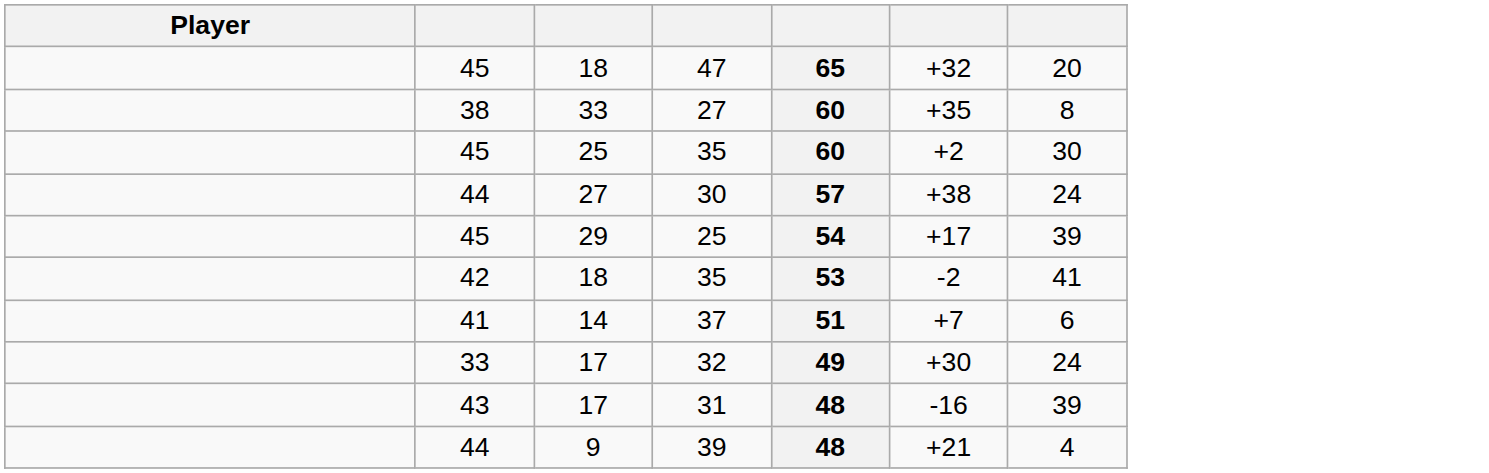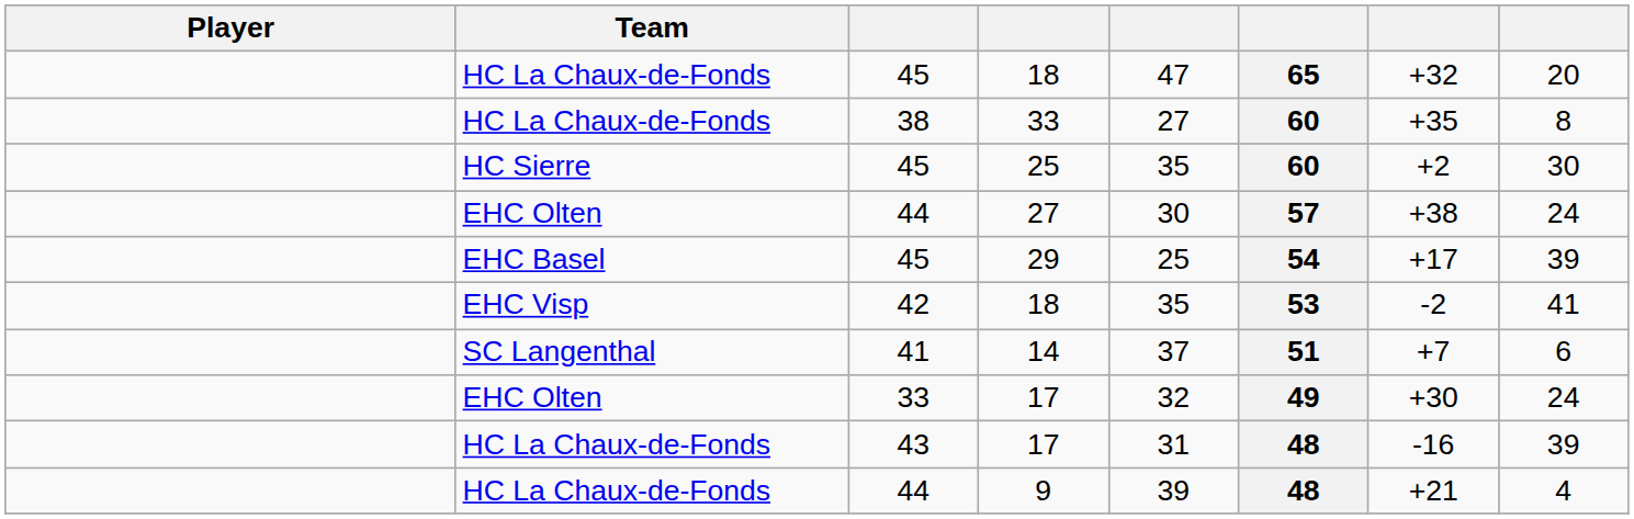+ column: Team | HC La Chaux-de-Fonds | HC La Chaux-de-Fonds | HC Sierre | EHC Olten | EHC Basel | EHC Visp | SC Langenthal | EHC Olten | HC La Chaux-de-Fonds | HC La Chaux-de-Fonds
